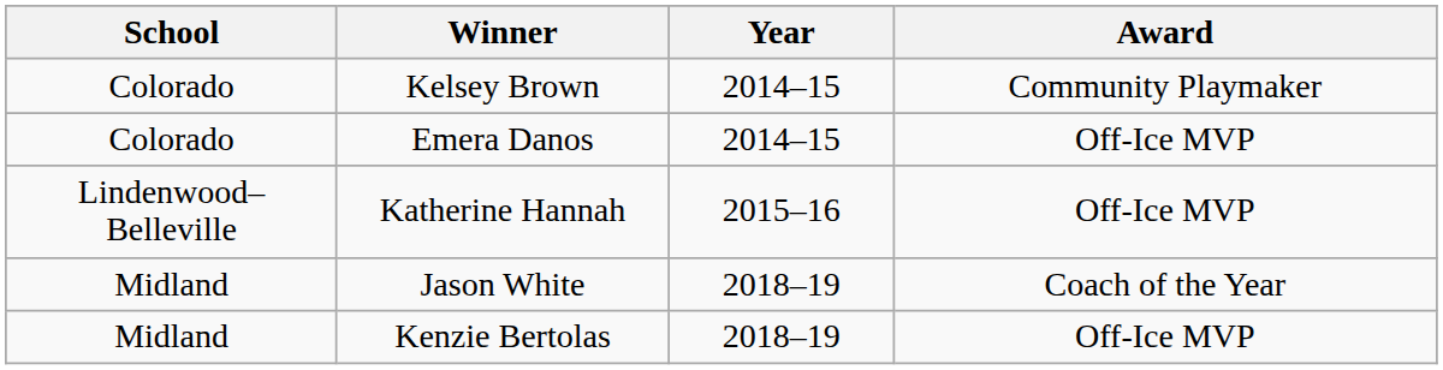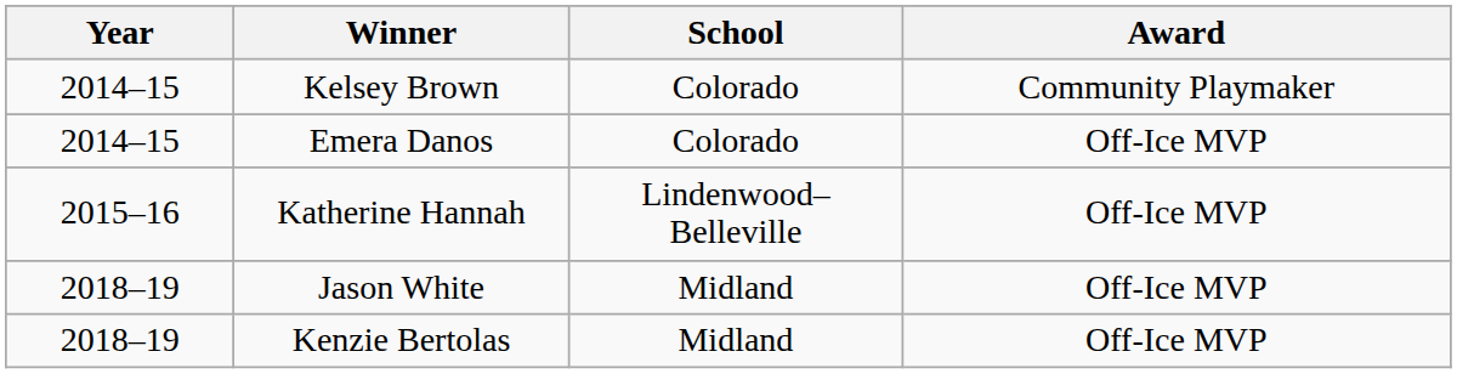columns swapped: Year <-> School
Jason White | Award: Coach of the Year -> Off-Ice MVP
